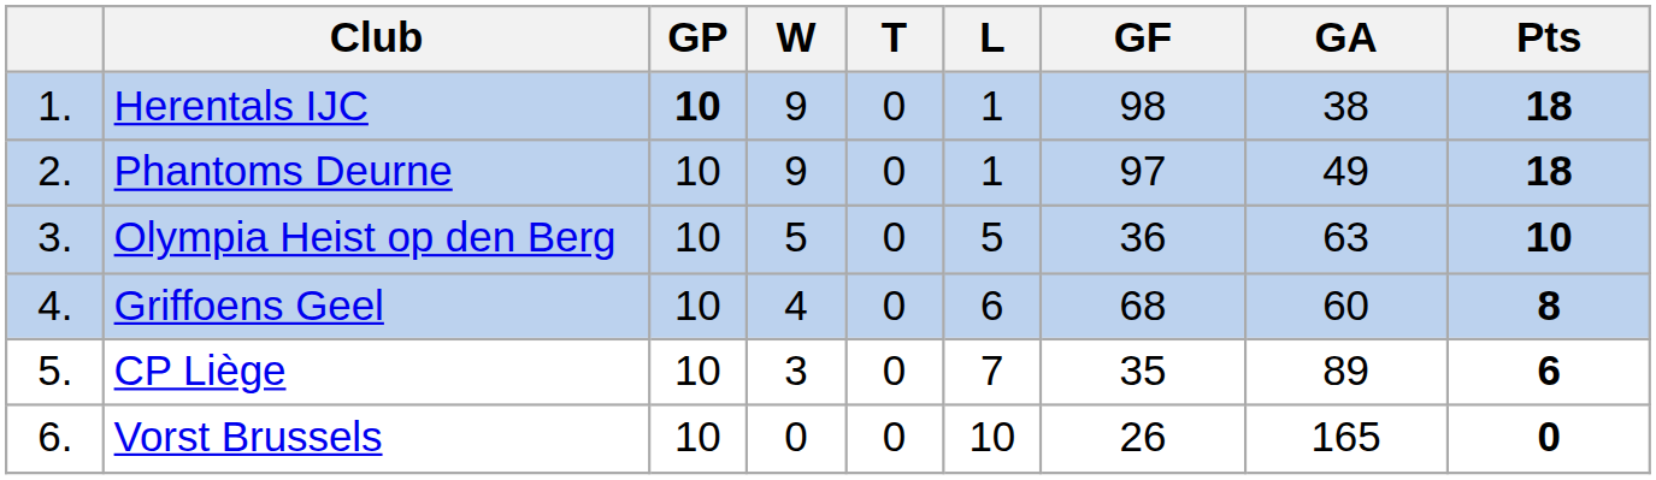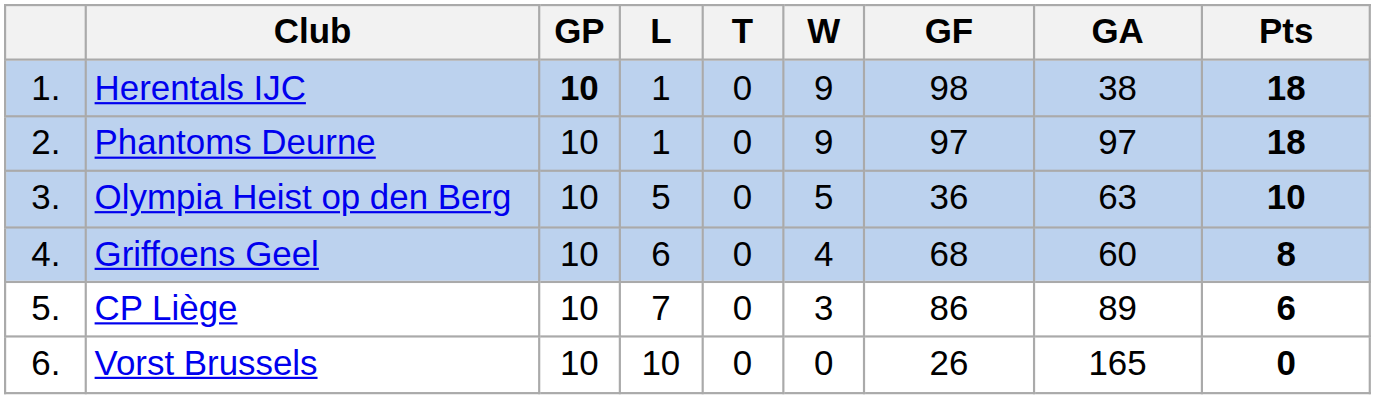columns swapped: W <-> L
Phantoms Deurne | GA: 49 -> 97
CP Liège | GF: 35 -> 86
